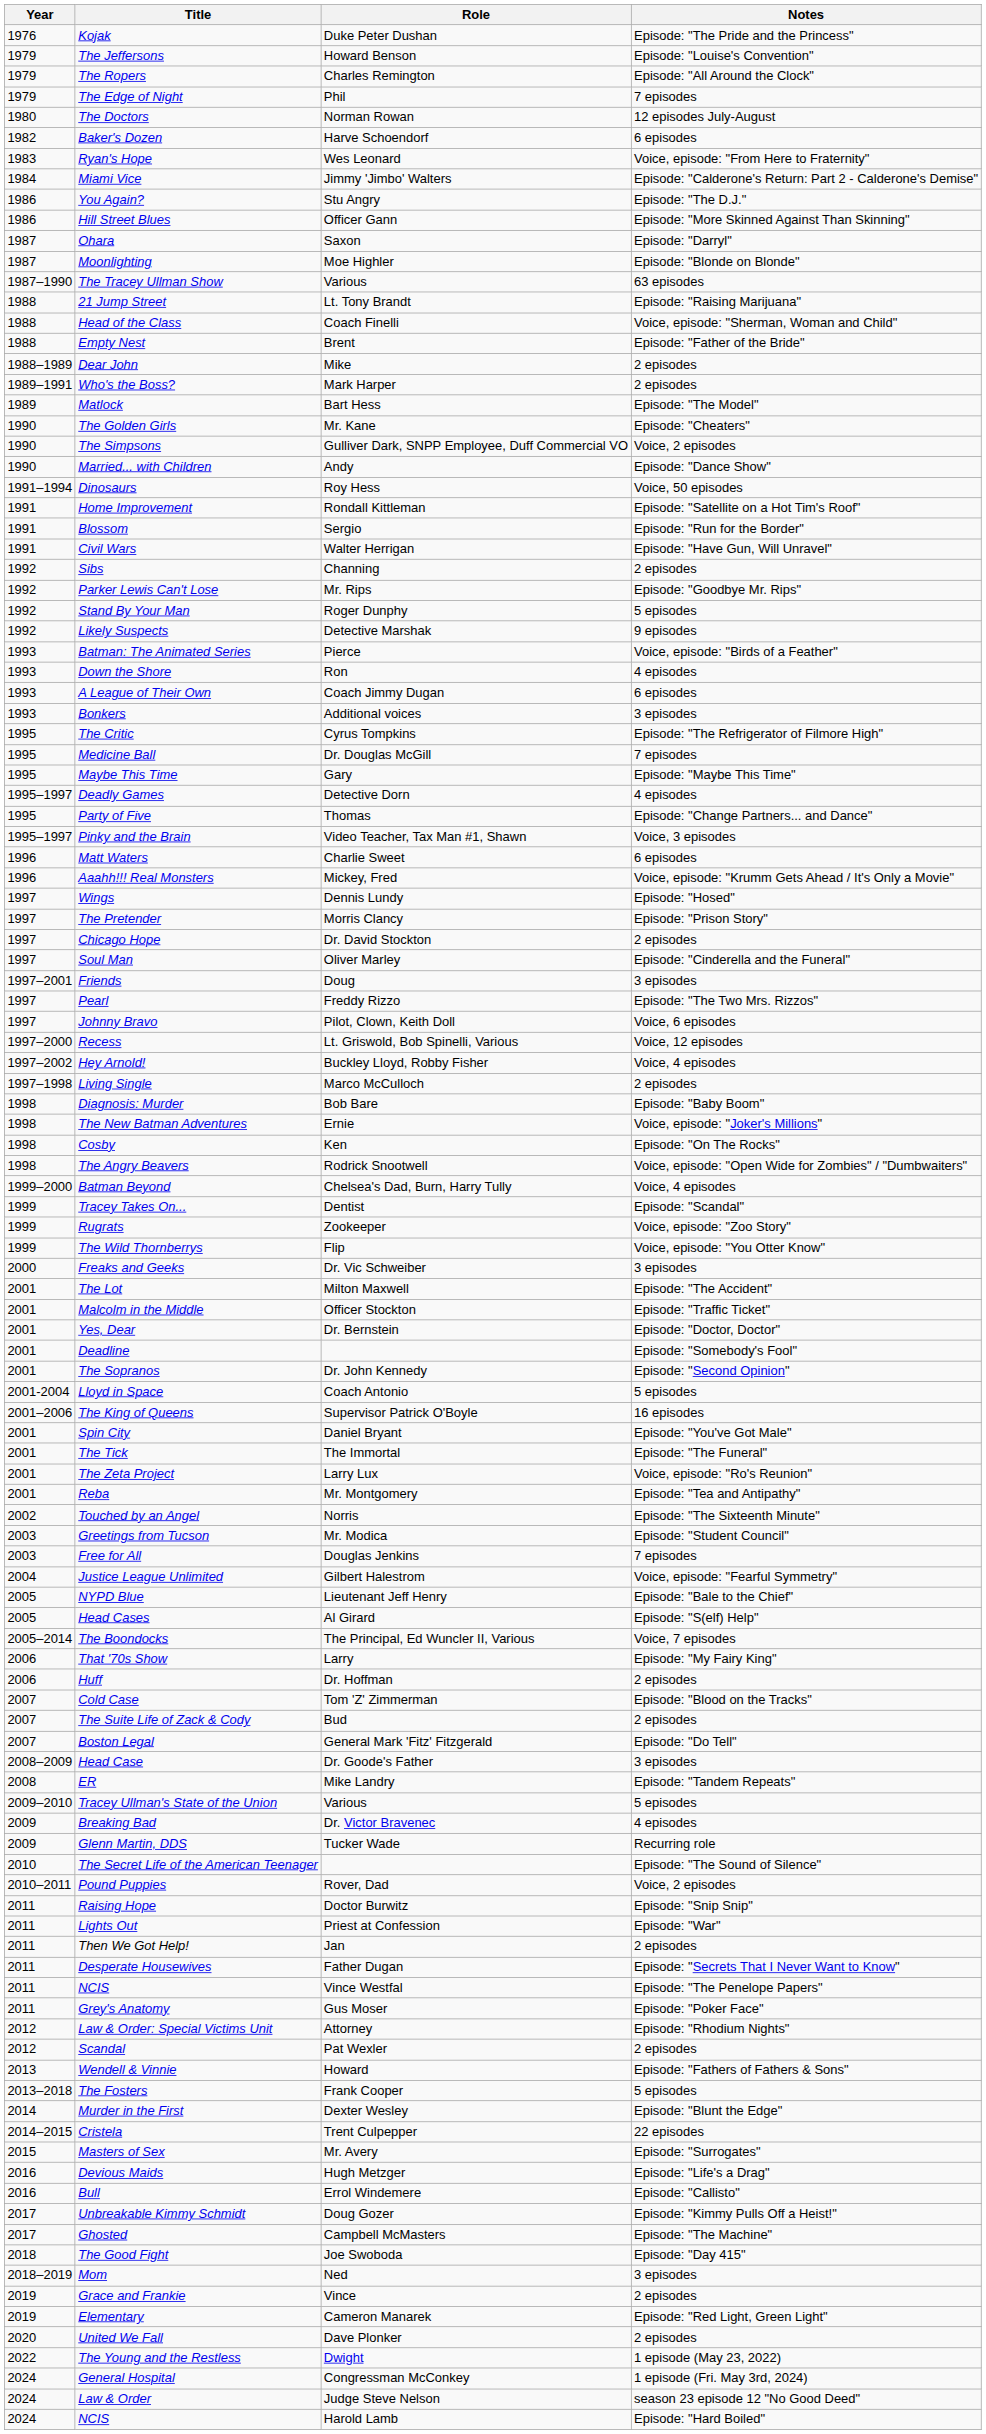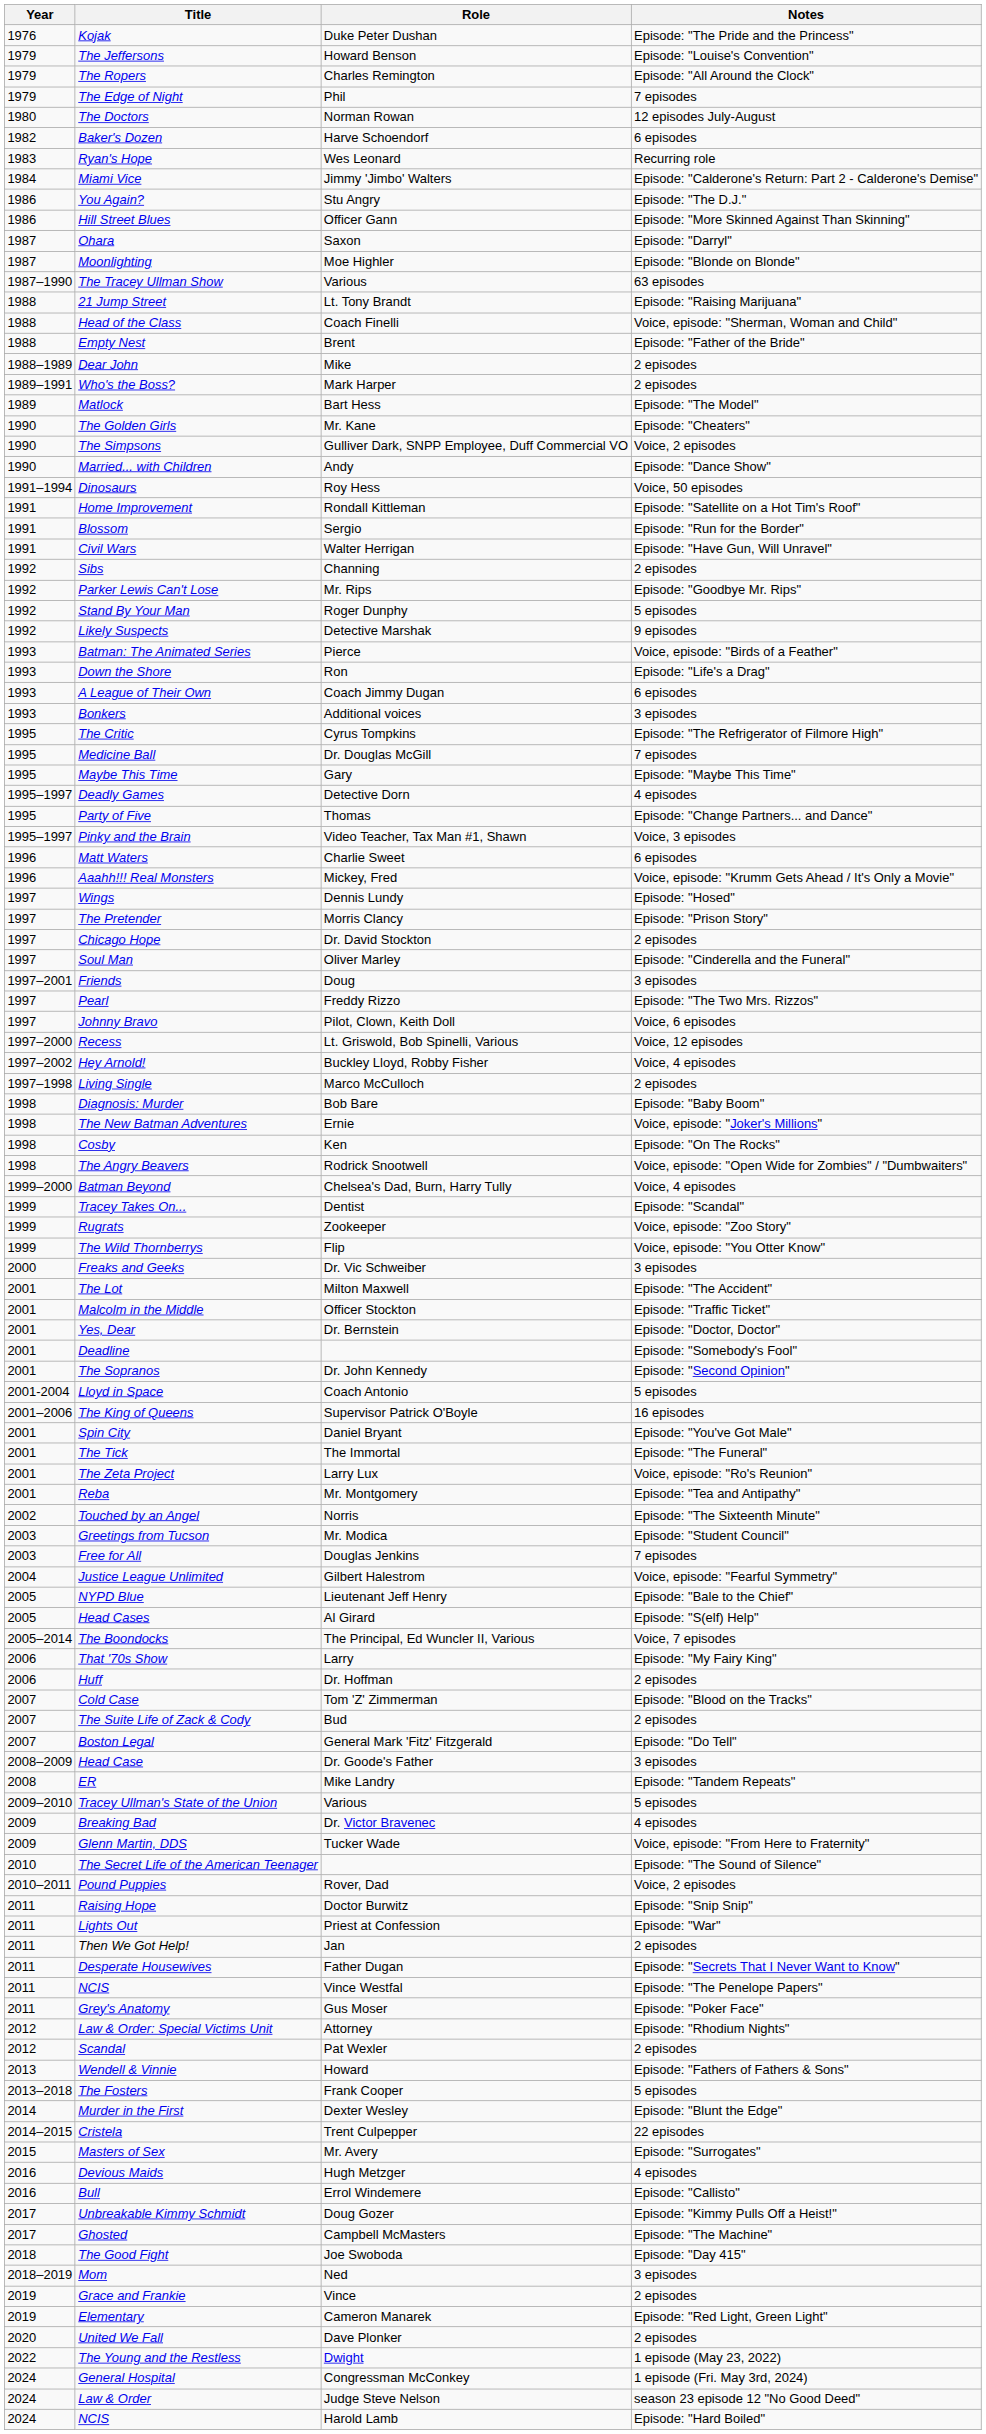Ryan's Hope | Notes: Voice, episode: "From Here to Fraternity" -> Recurring role
Down the Shore | Notes: 4 episodes -> Episode: "Life's a Drag"
Glenn Martin, DDS | Notes: Recurring role -> Voice, episode: "From Here to Fraternity"
Devious Maids | Notes: Episode: "Life's a Drag" -> 4 episodes
